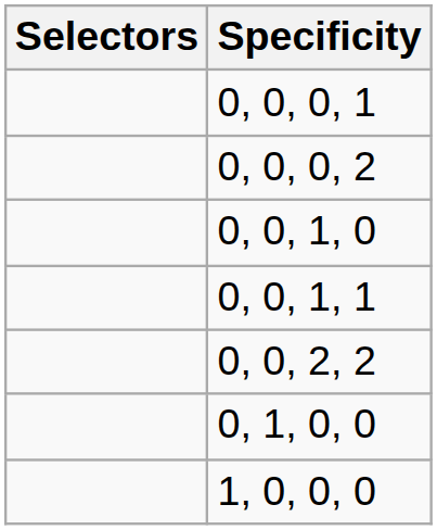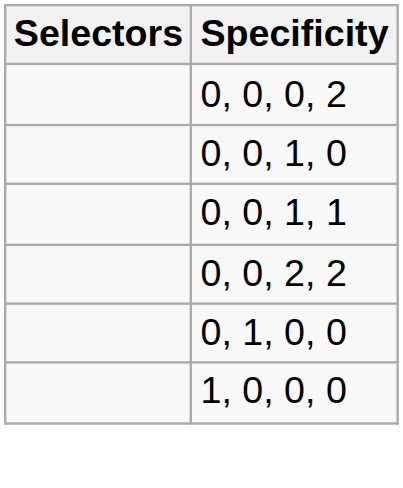- row: 0, 0, 0, 1
